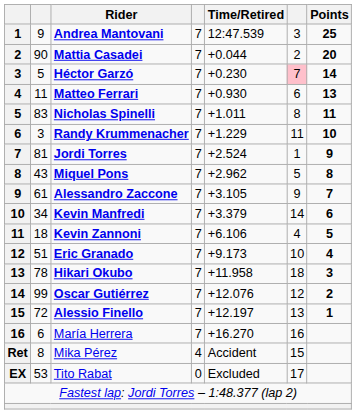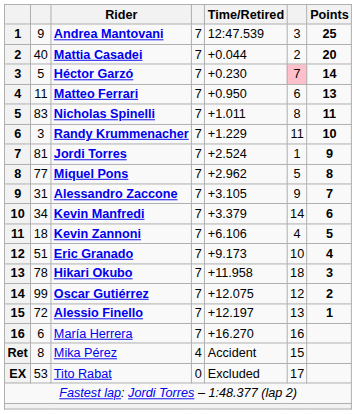Mattia Casadei | column 2: 90 -> 40
Matteo Ferrari | Time/Retired: +0.930 -> +0.950
Miquel Pons | column 2: 43 -> 77
Alessandro Zaccone | column 2: 61 -> 31
Oscar Gutiérrez | Time/Retired: +12.076 -> +12.075
